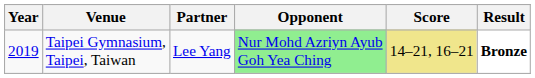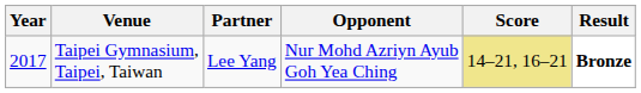Taipei Gymnasium, Taipei, Taiwan | Year: 2019 -> 2017
Taipei Gymnasium, Taipei, Taiwan | Opponent: lightgreen background -> no background
